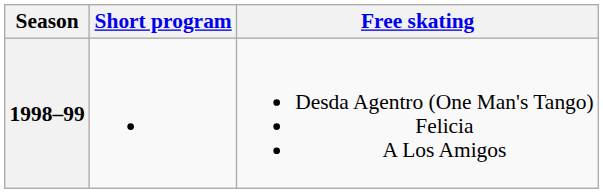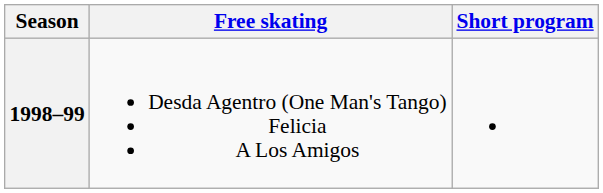columns swapped: Short program <-> Free skating
